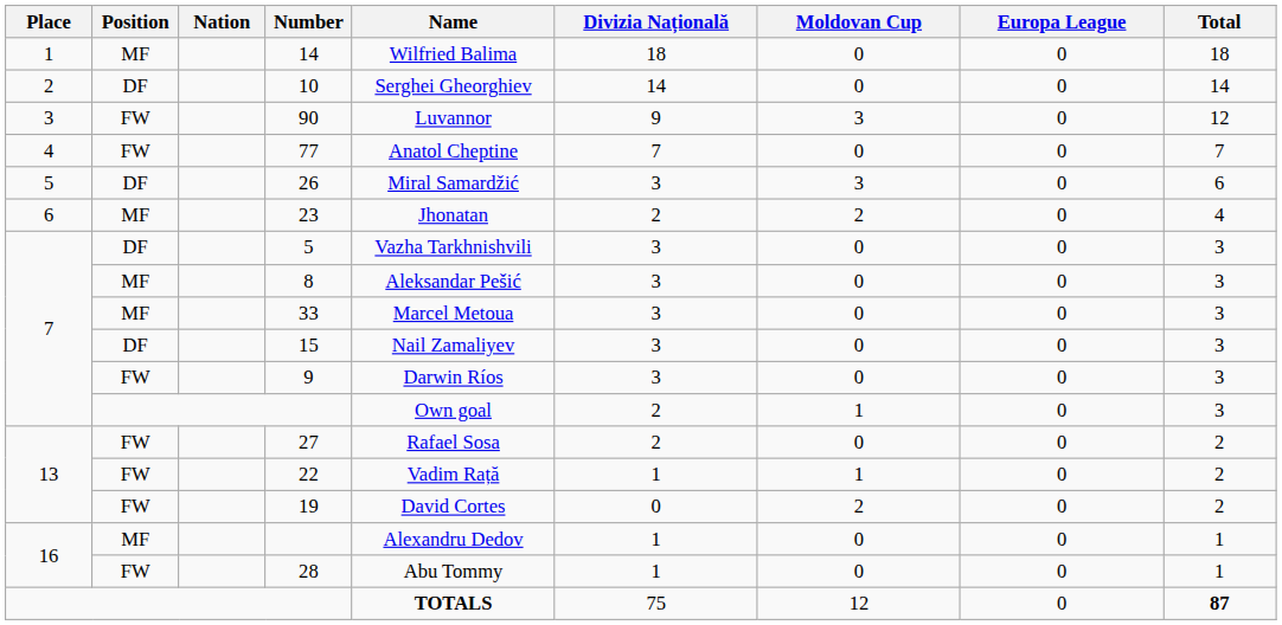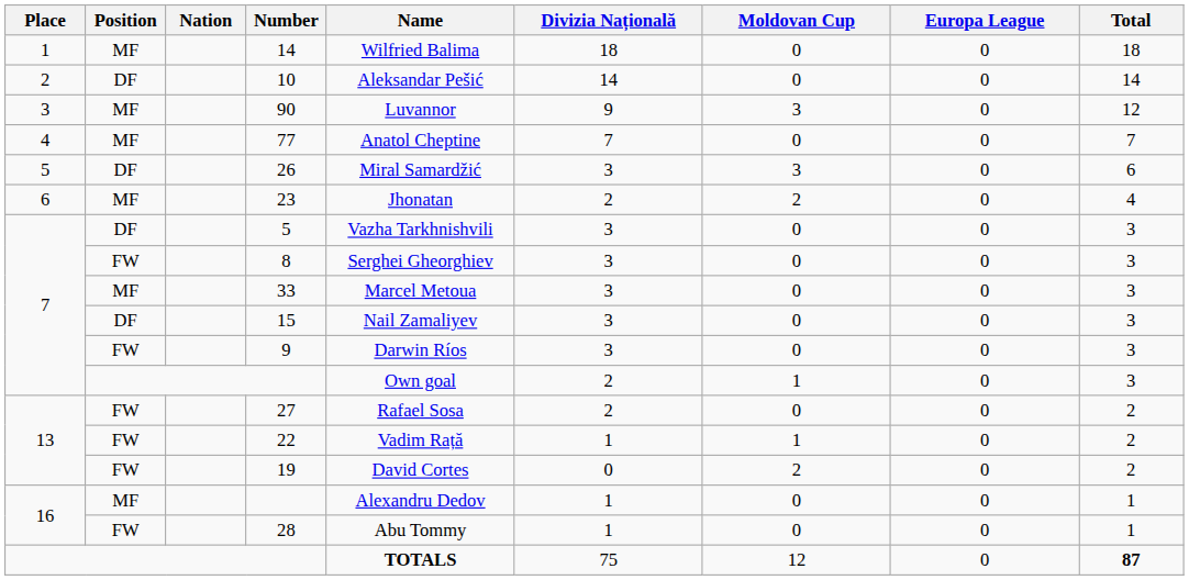10 | Name: Serghei Gheorghiev -> Aleksandar Pešić
90 | Position: FW -> MF
77 | Position: FW -> MF
8 | Position: MF -> FW
8 | Name: Aleksandar Pešić -> Serghei Gheorghiev
